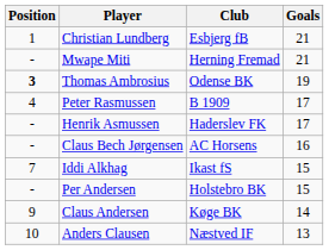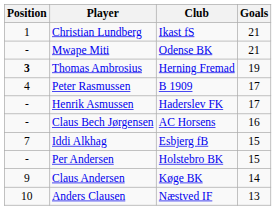Christian Lundberg | Club: Esbjerg fB -> Ikast fS
Mwape Miti | Club: Herning Fremad -> Odense BK
Thomas Ambrosius | Club: Odense BK -> Herning Fremad
Iddi Alkhag | Club: Ikast fS -> Esbjerg fB
